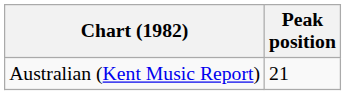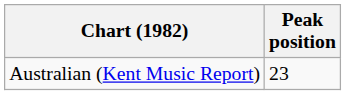Australian (Kent Music Report) | Peak position: 21 -> 23
